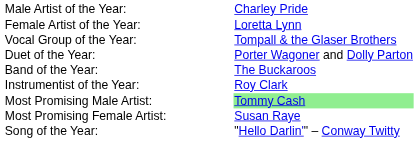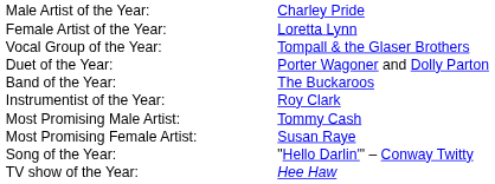Most Promising Male Artist: | column 2: lightgreen background -> no background
+ row: TV show of the Year: | Hee Haw
